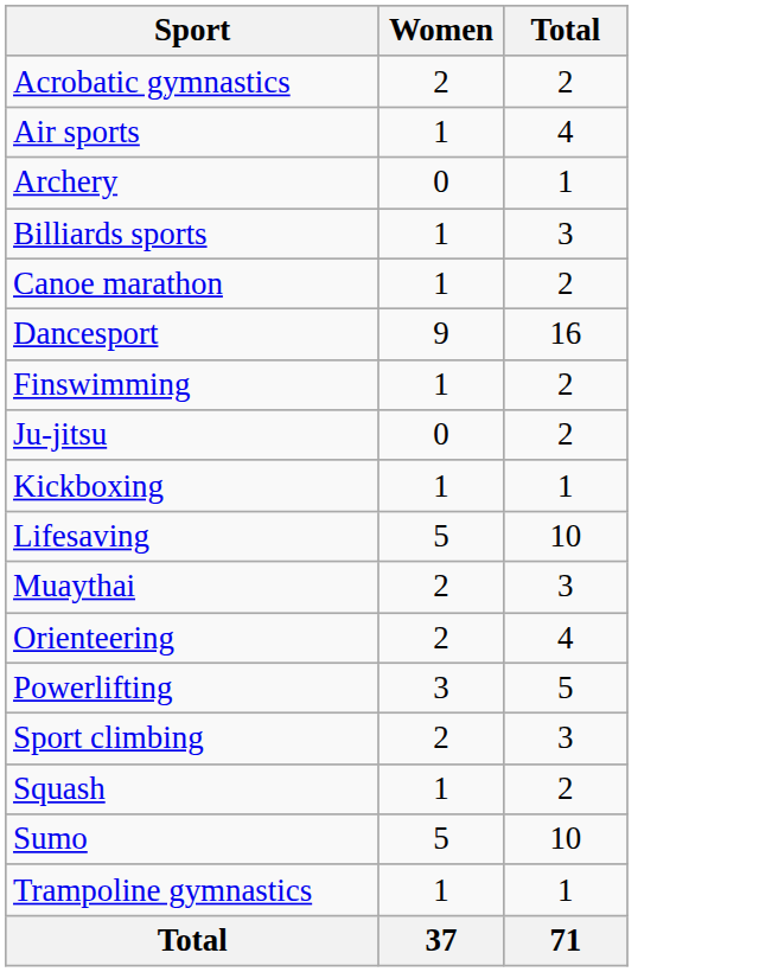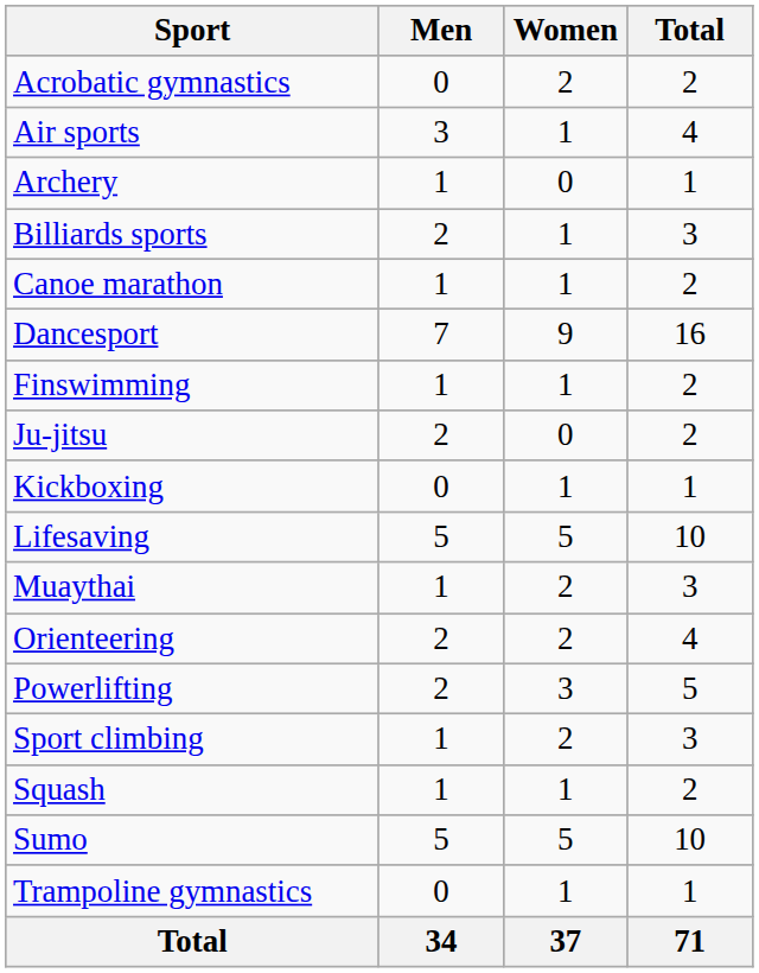+ column: Men | 0 | 3 | 1 | 2 | 1 | 7 | 1 | 2 | 0 | 5 | 1 | 2 | 2 | 1 | 1 | 5 | 0 | 34
